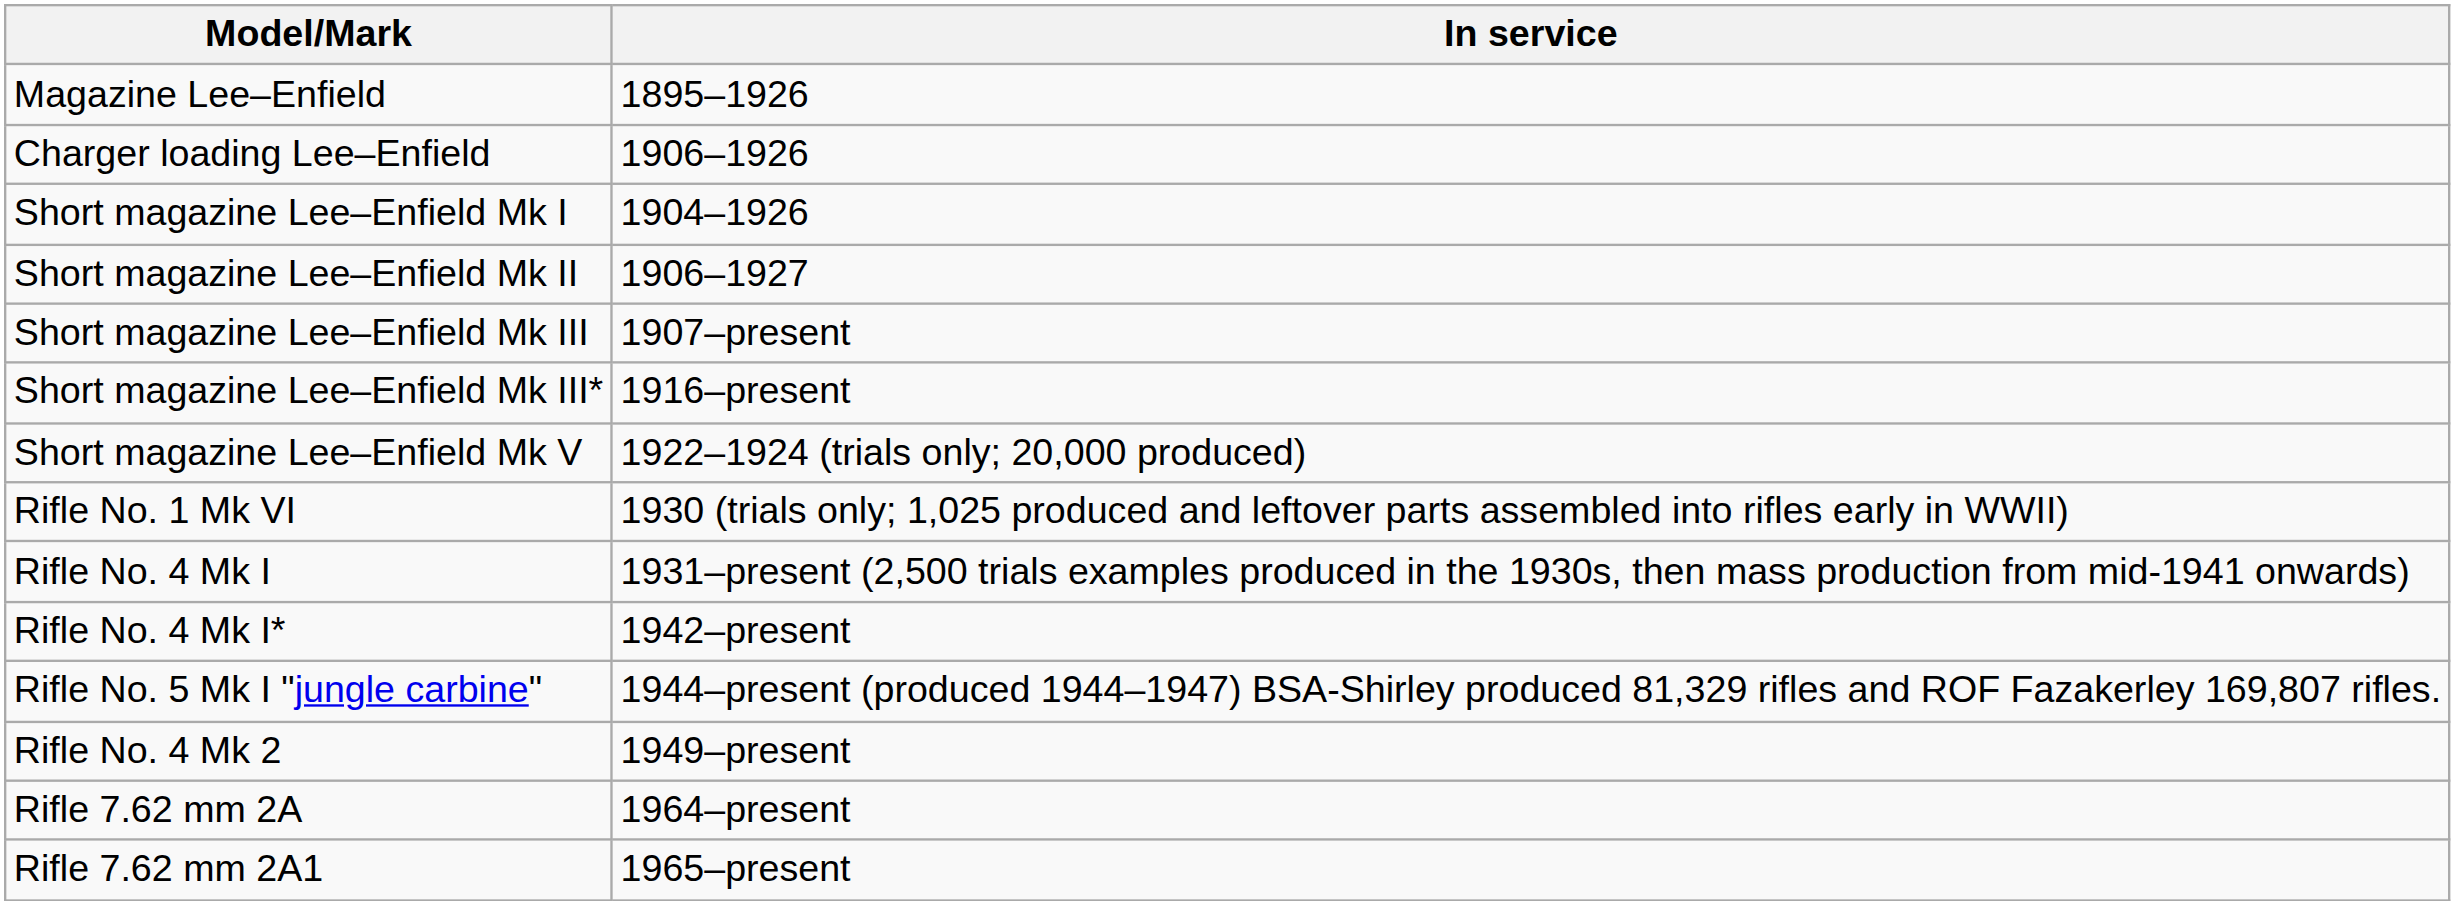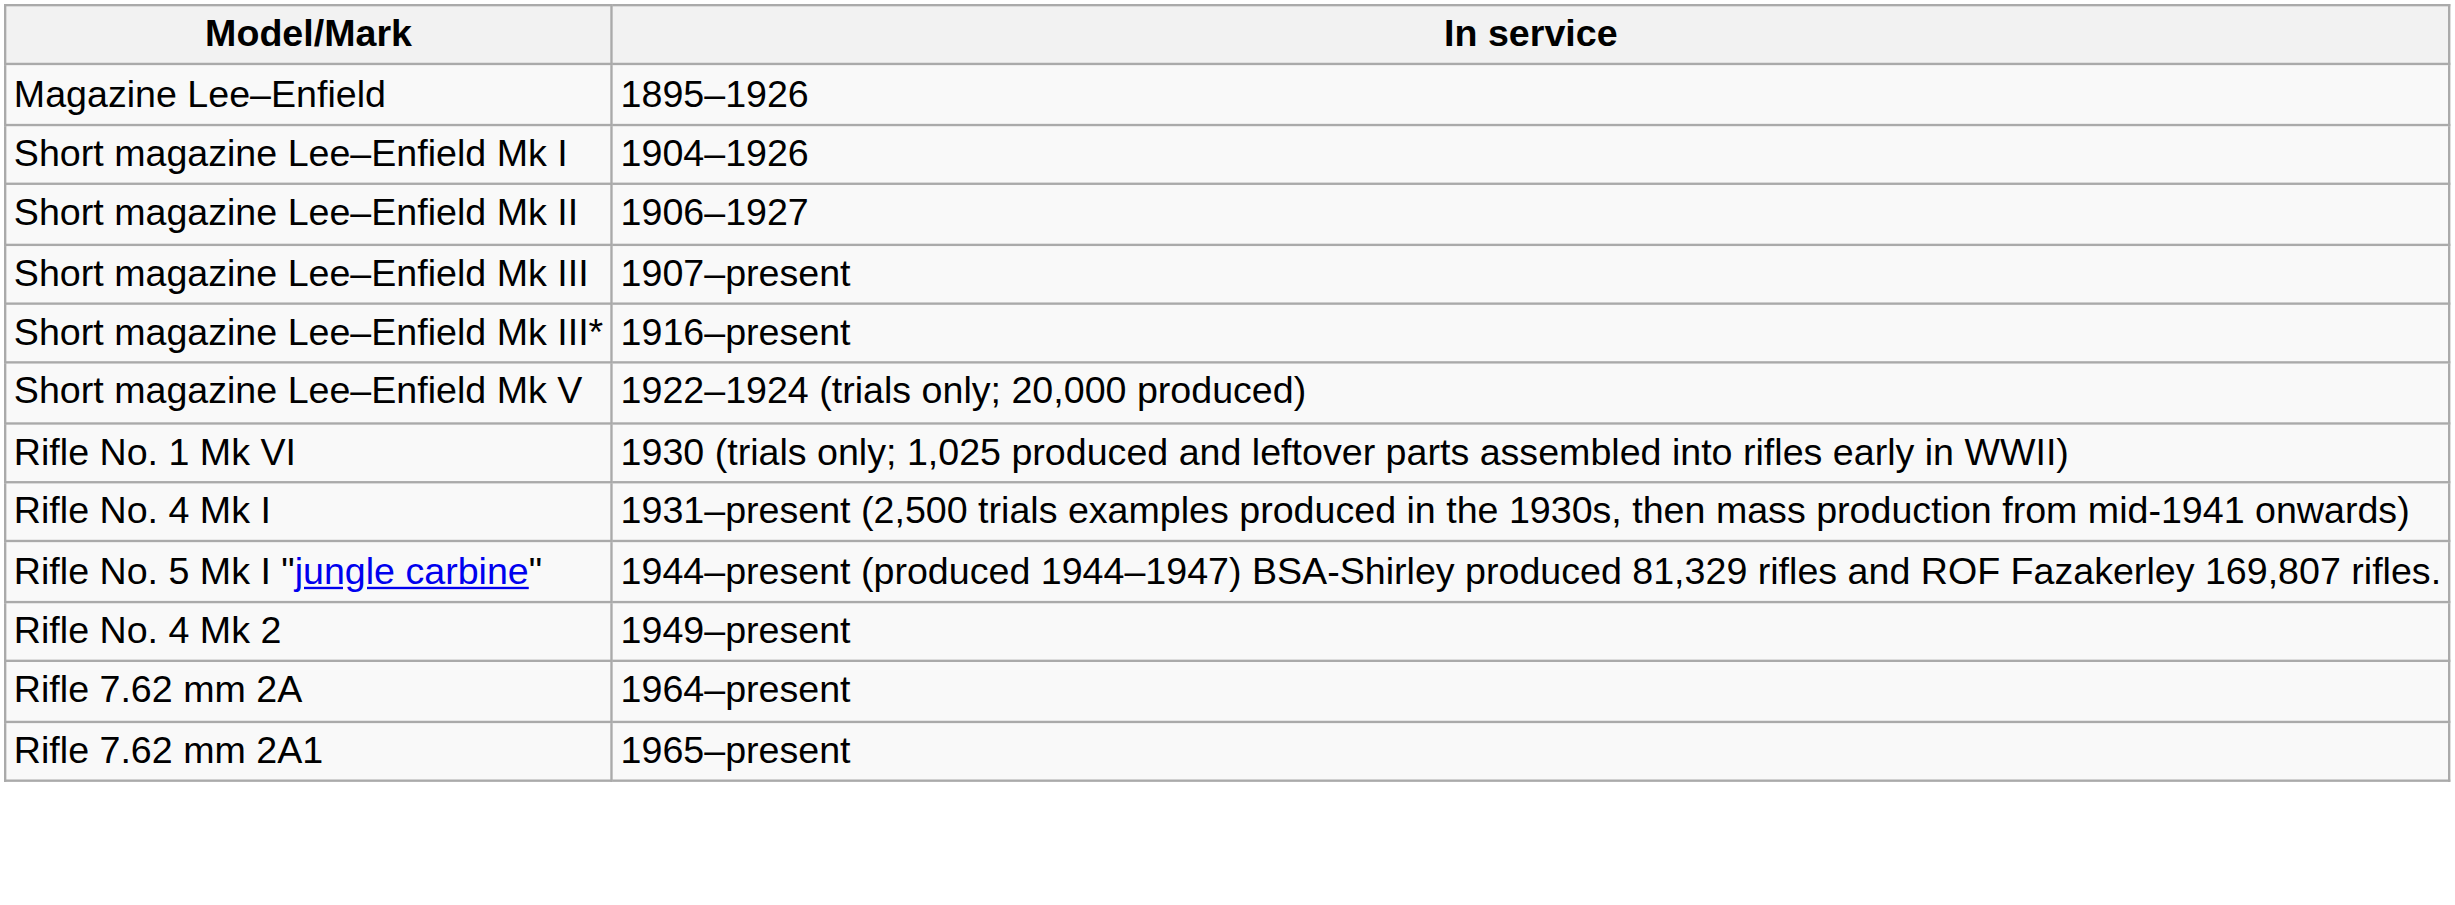- row: Charger loading Lee–Enfield | 1906–1926
- row: Rifle No. 4 Mk I* | 1942–present
